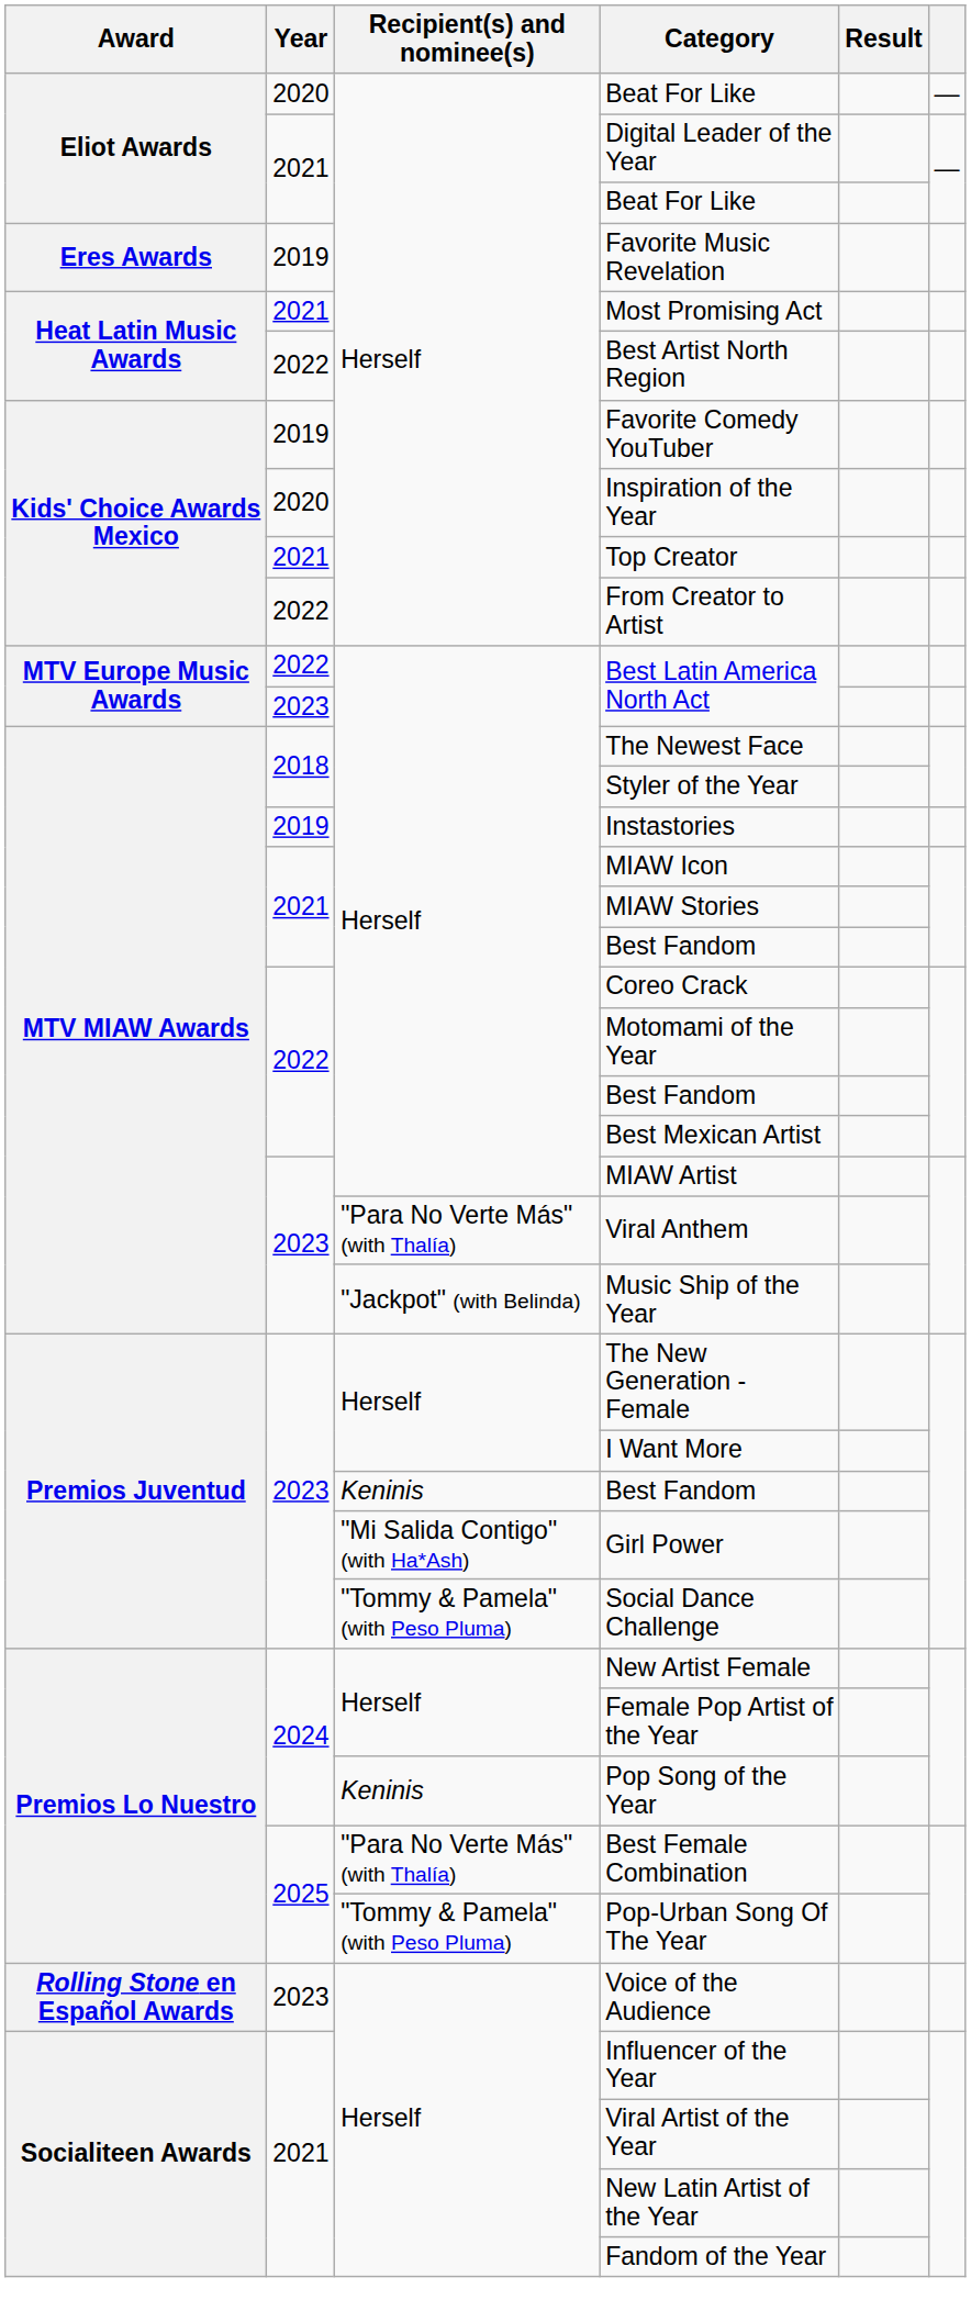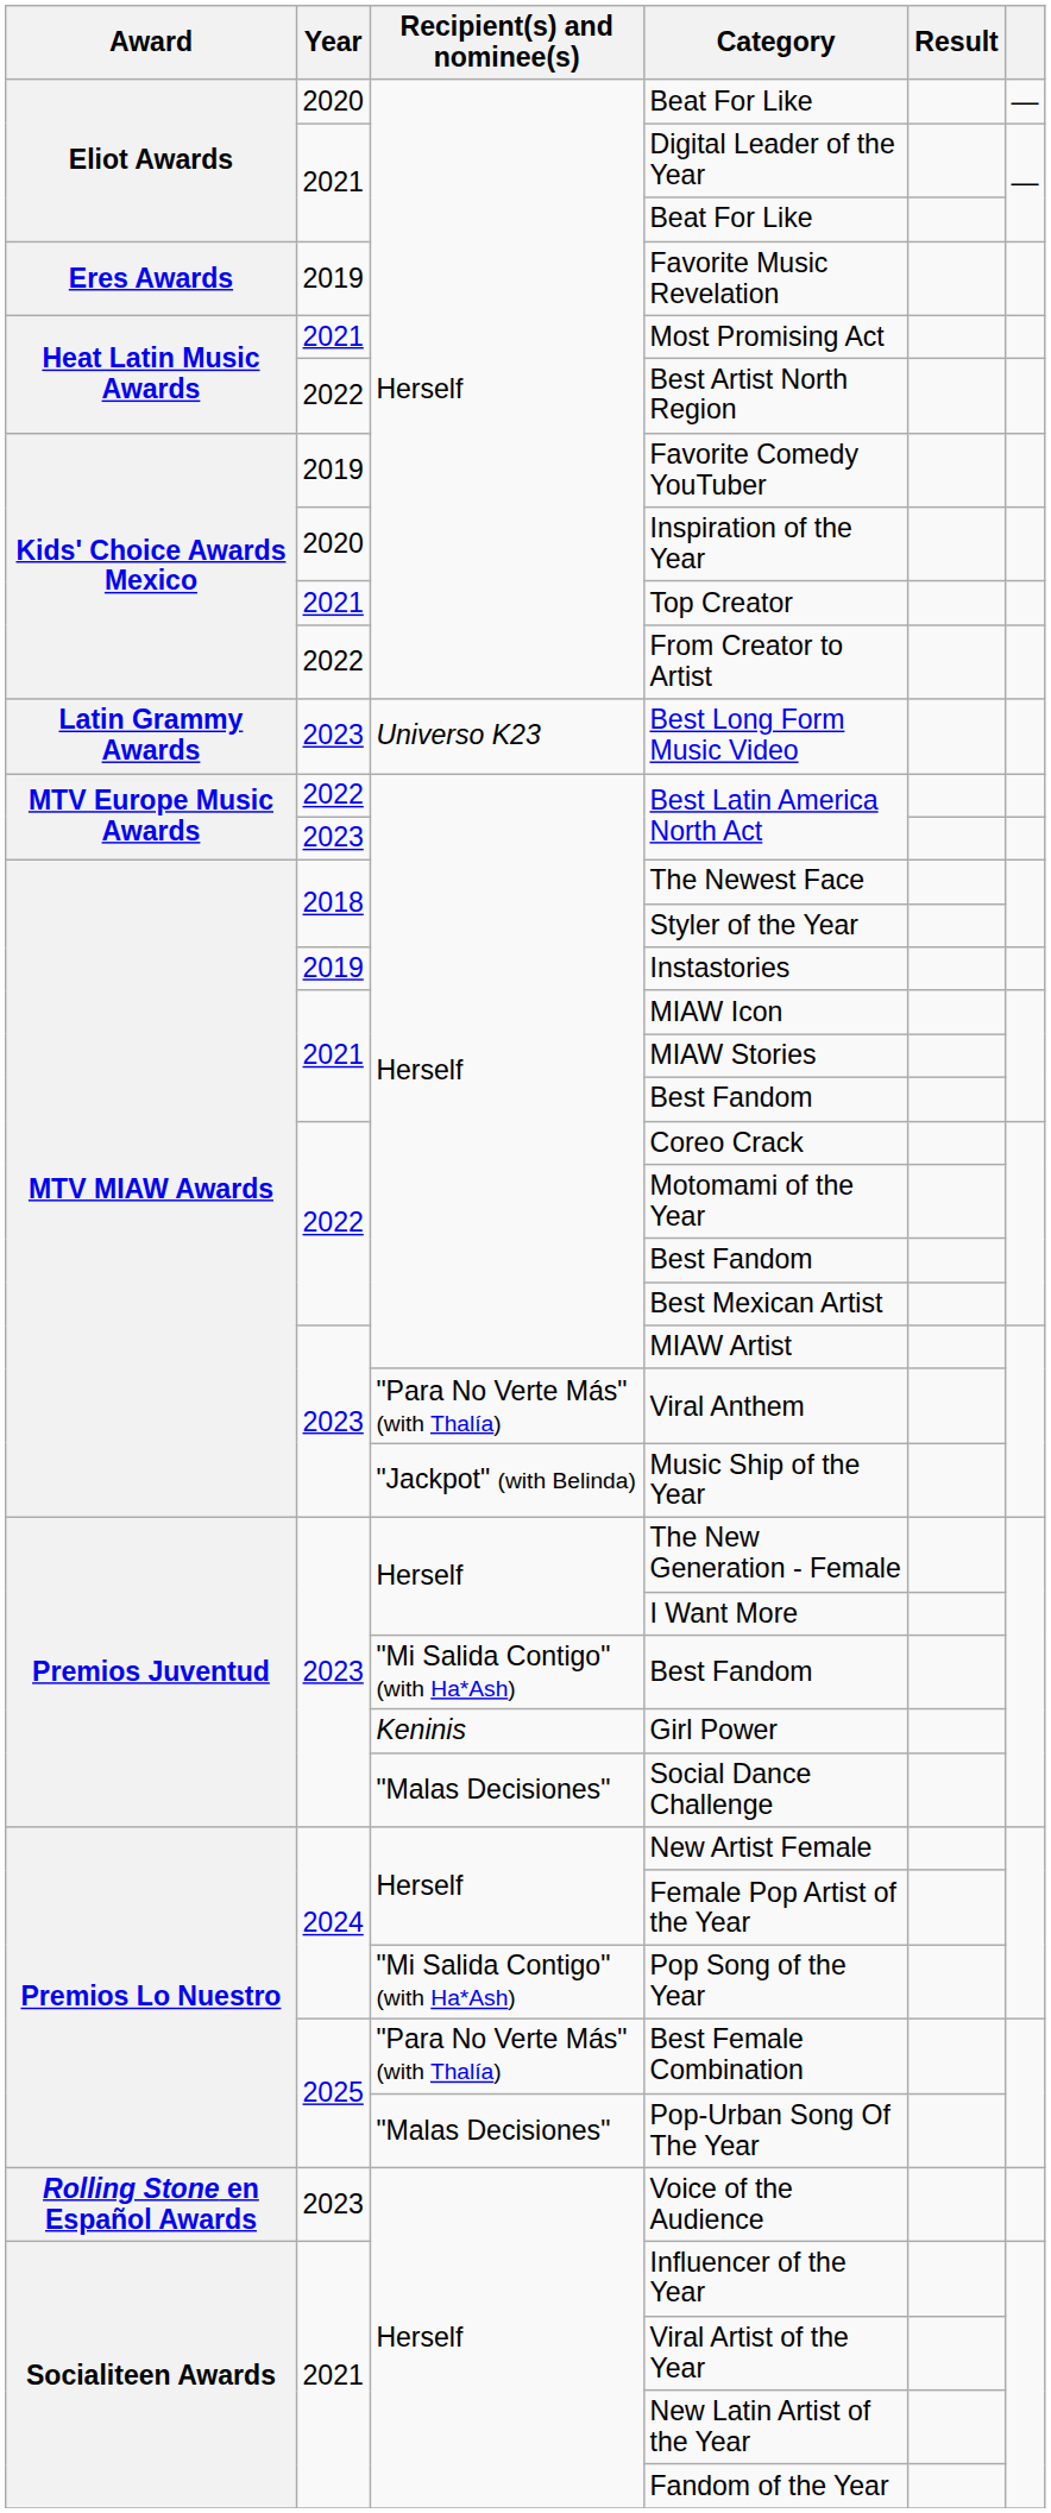+ row: Latin Grammy Awards | 2023 | Universo K23 | Best Long Form Music Video
2023 / Best Fandom | Recipient(s) and nominee(s): Keninis -> "Mi Salida Contigo" (with Ha*Ash)
Girl Power | Recipient(s) and nominee(s): "Mi Salida Contigo" (with Ha*Ash) -> Keninis
Social Dance Challenge | Recipient(s) and nominee(s): "Tommy & Pamela" (with Peso Pluma) -> "Malas Decisiones"
Pop Song of the Year | Recipient(s) and nominee(s): Keninis -> "Mi Salida Contigo" (with Ha*Ash)
Pop-Urban Song Of The Year | Recipient(s) and nominee(s): "Tommy & Pamela" (with Peso Pluma) -> "Malas Decisiones"
